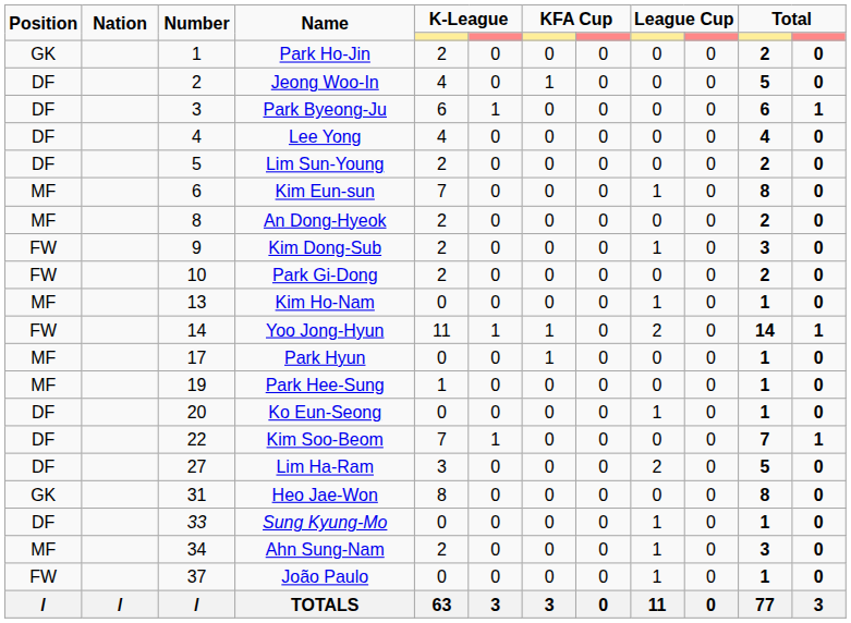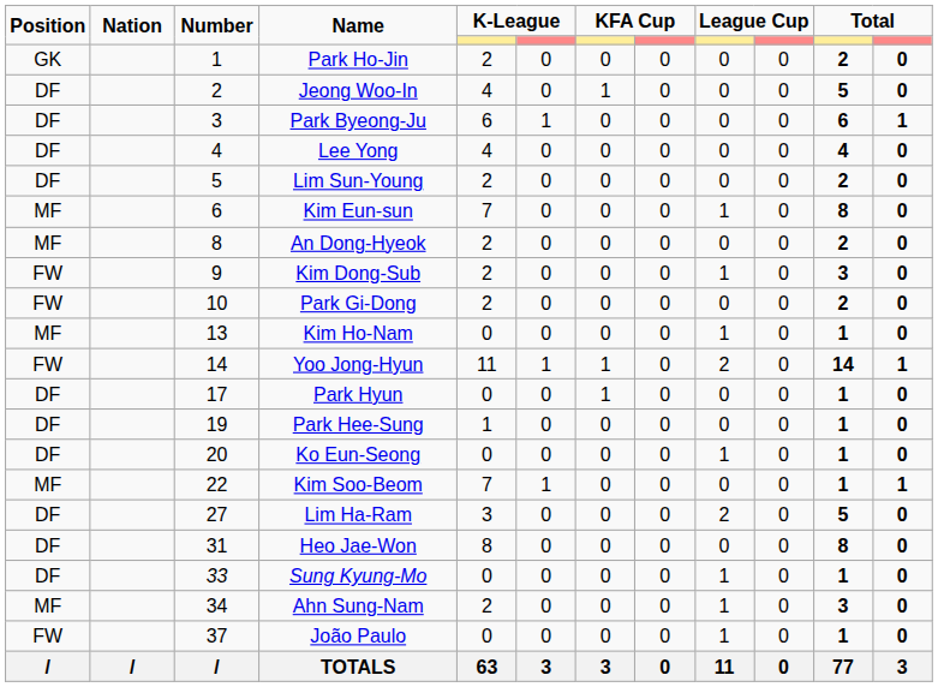Park Hyun | Position: MF -> DF
Park Hee-Sung | Position: MF -> DF
Kim Soo-Beom | Position: DF -> MF
Kim Soo-Beom | column 11: 7 -> 1
Heo Jae-Won | Position: GK -> DF
